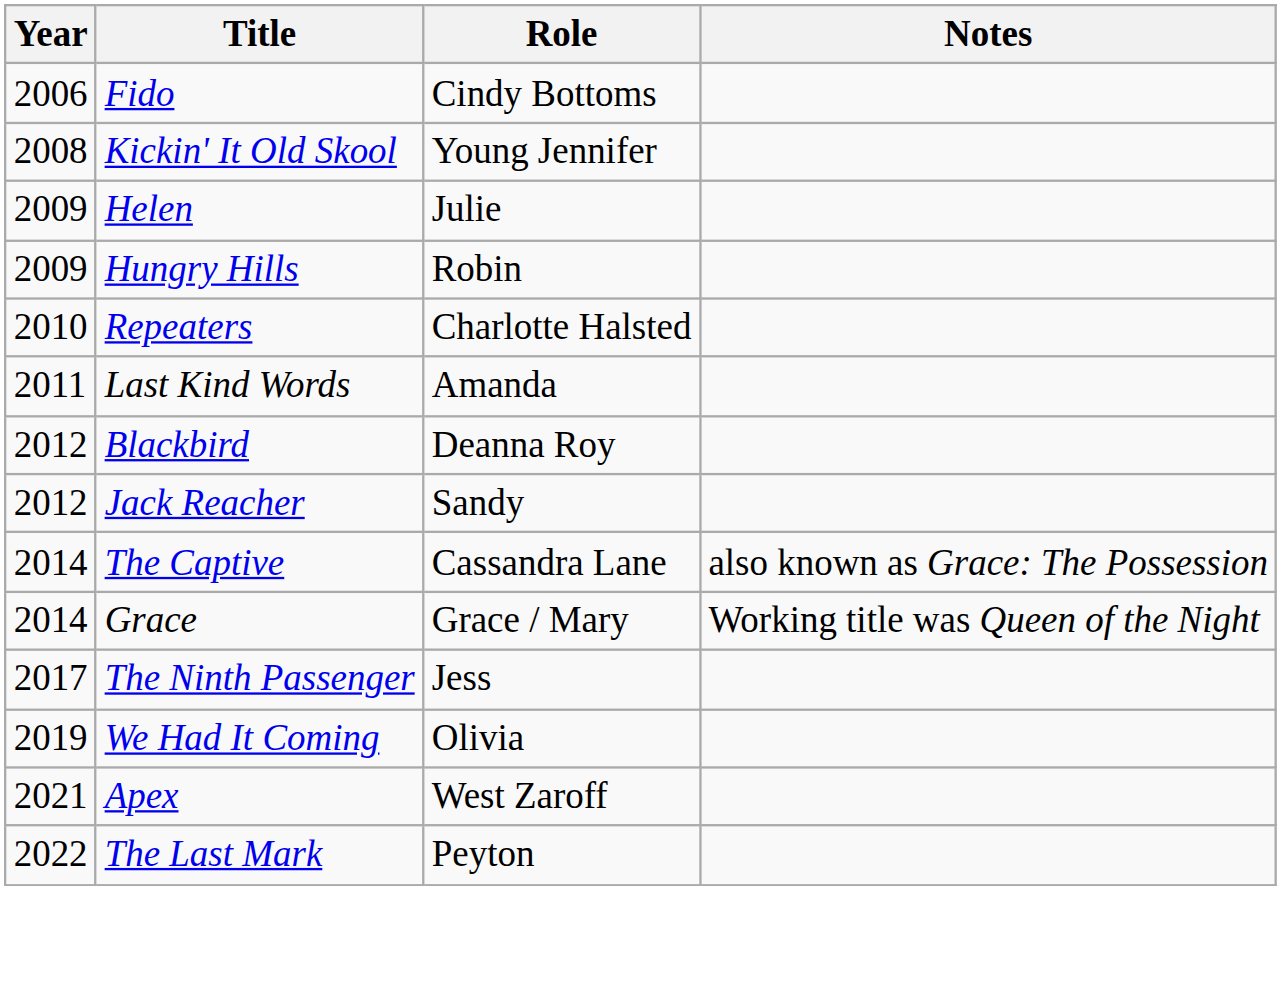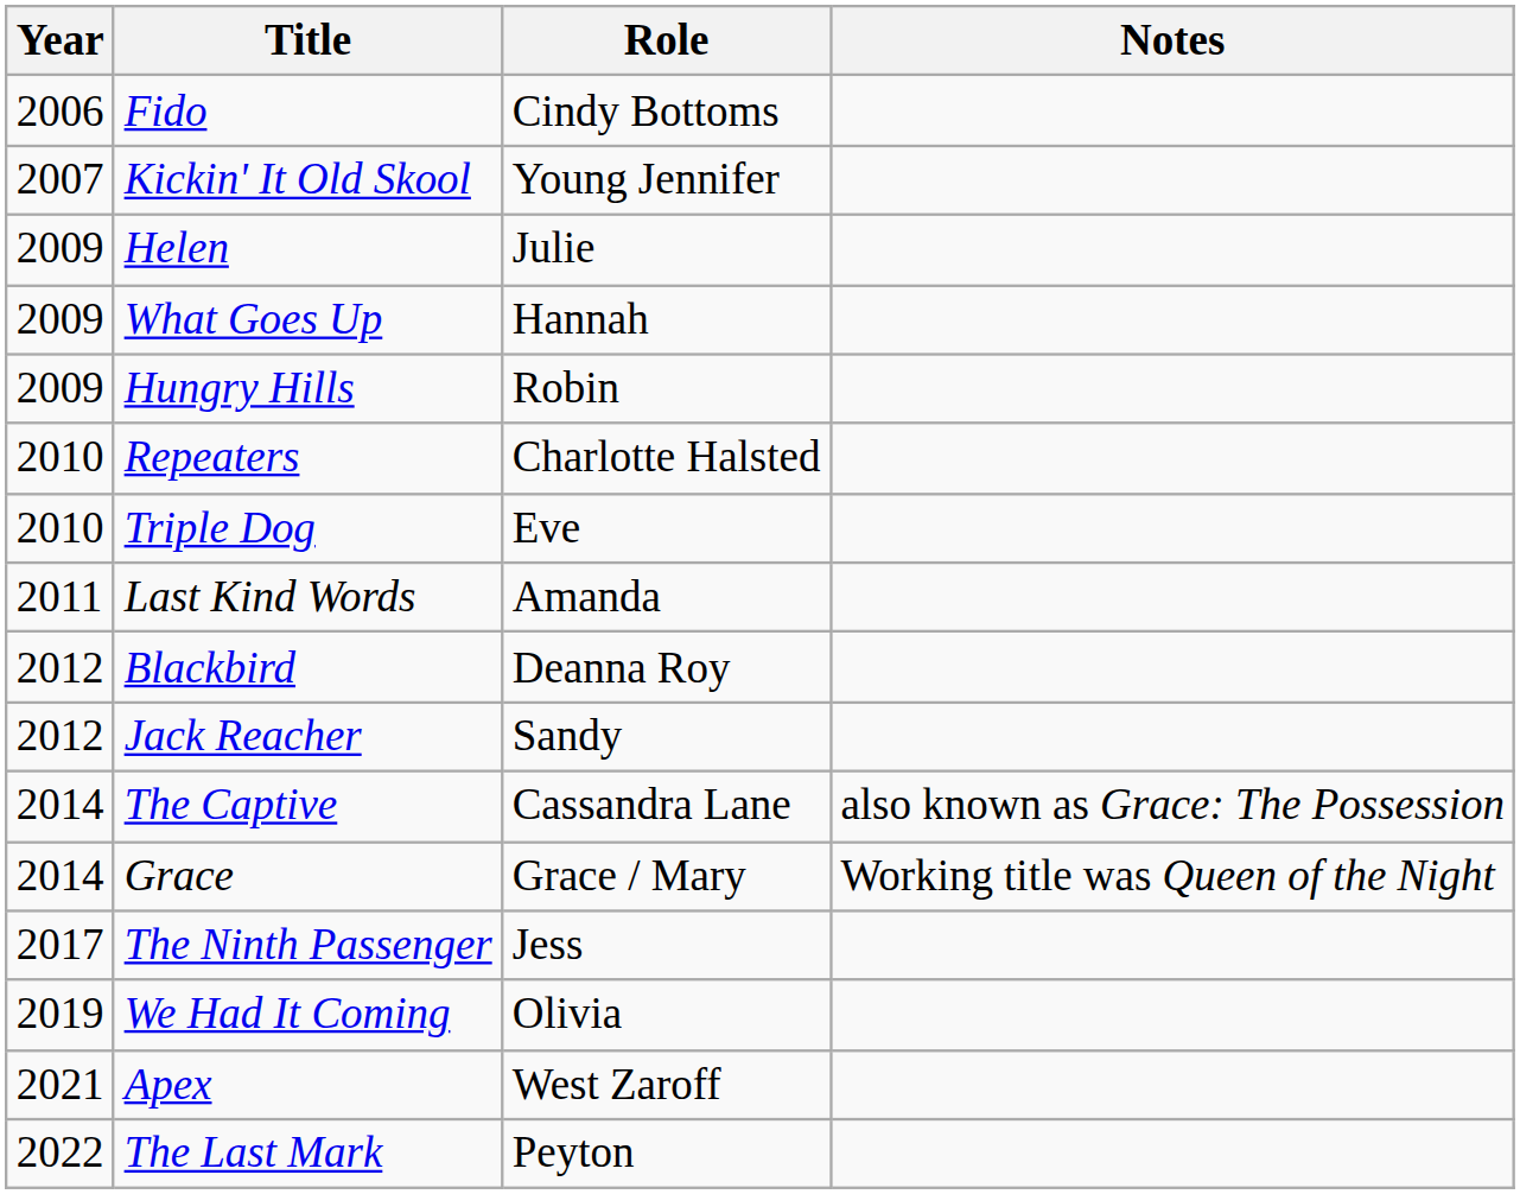Kickin' It Old Skool | Year: 2008 -> 2007
+ row: 2009 | What Goes Up | Hannah
+ row: 2010 | Triple Dog | Eve
